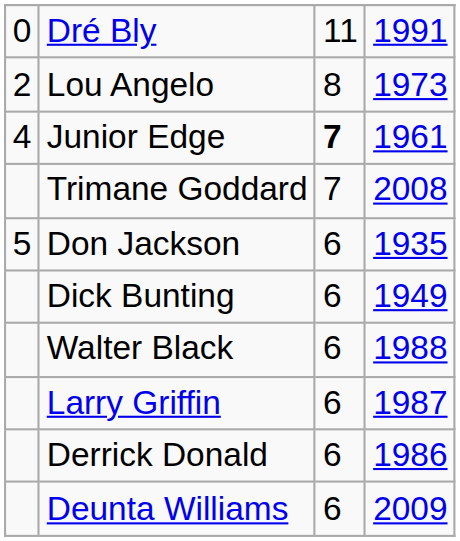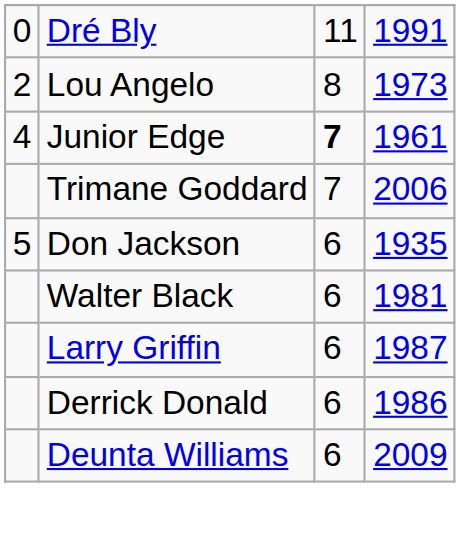Trimane Goddard | column 4: 2008 -> 2006
- row: Dick Bunting | 6 | 1949
Walter Black | column 4: 1988 -> 1981
